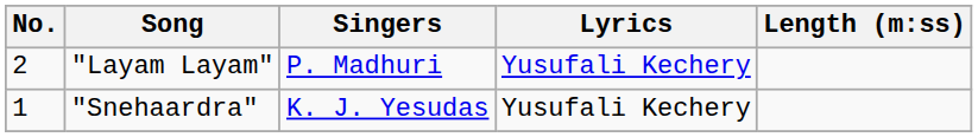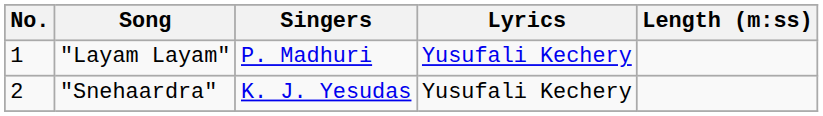"Layam Layam" | No.: 2 -> 1
"Snehaardra" | No.: 1 -> 2
